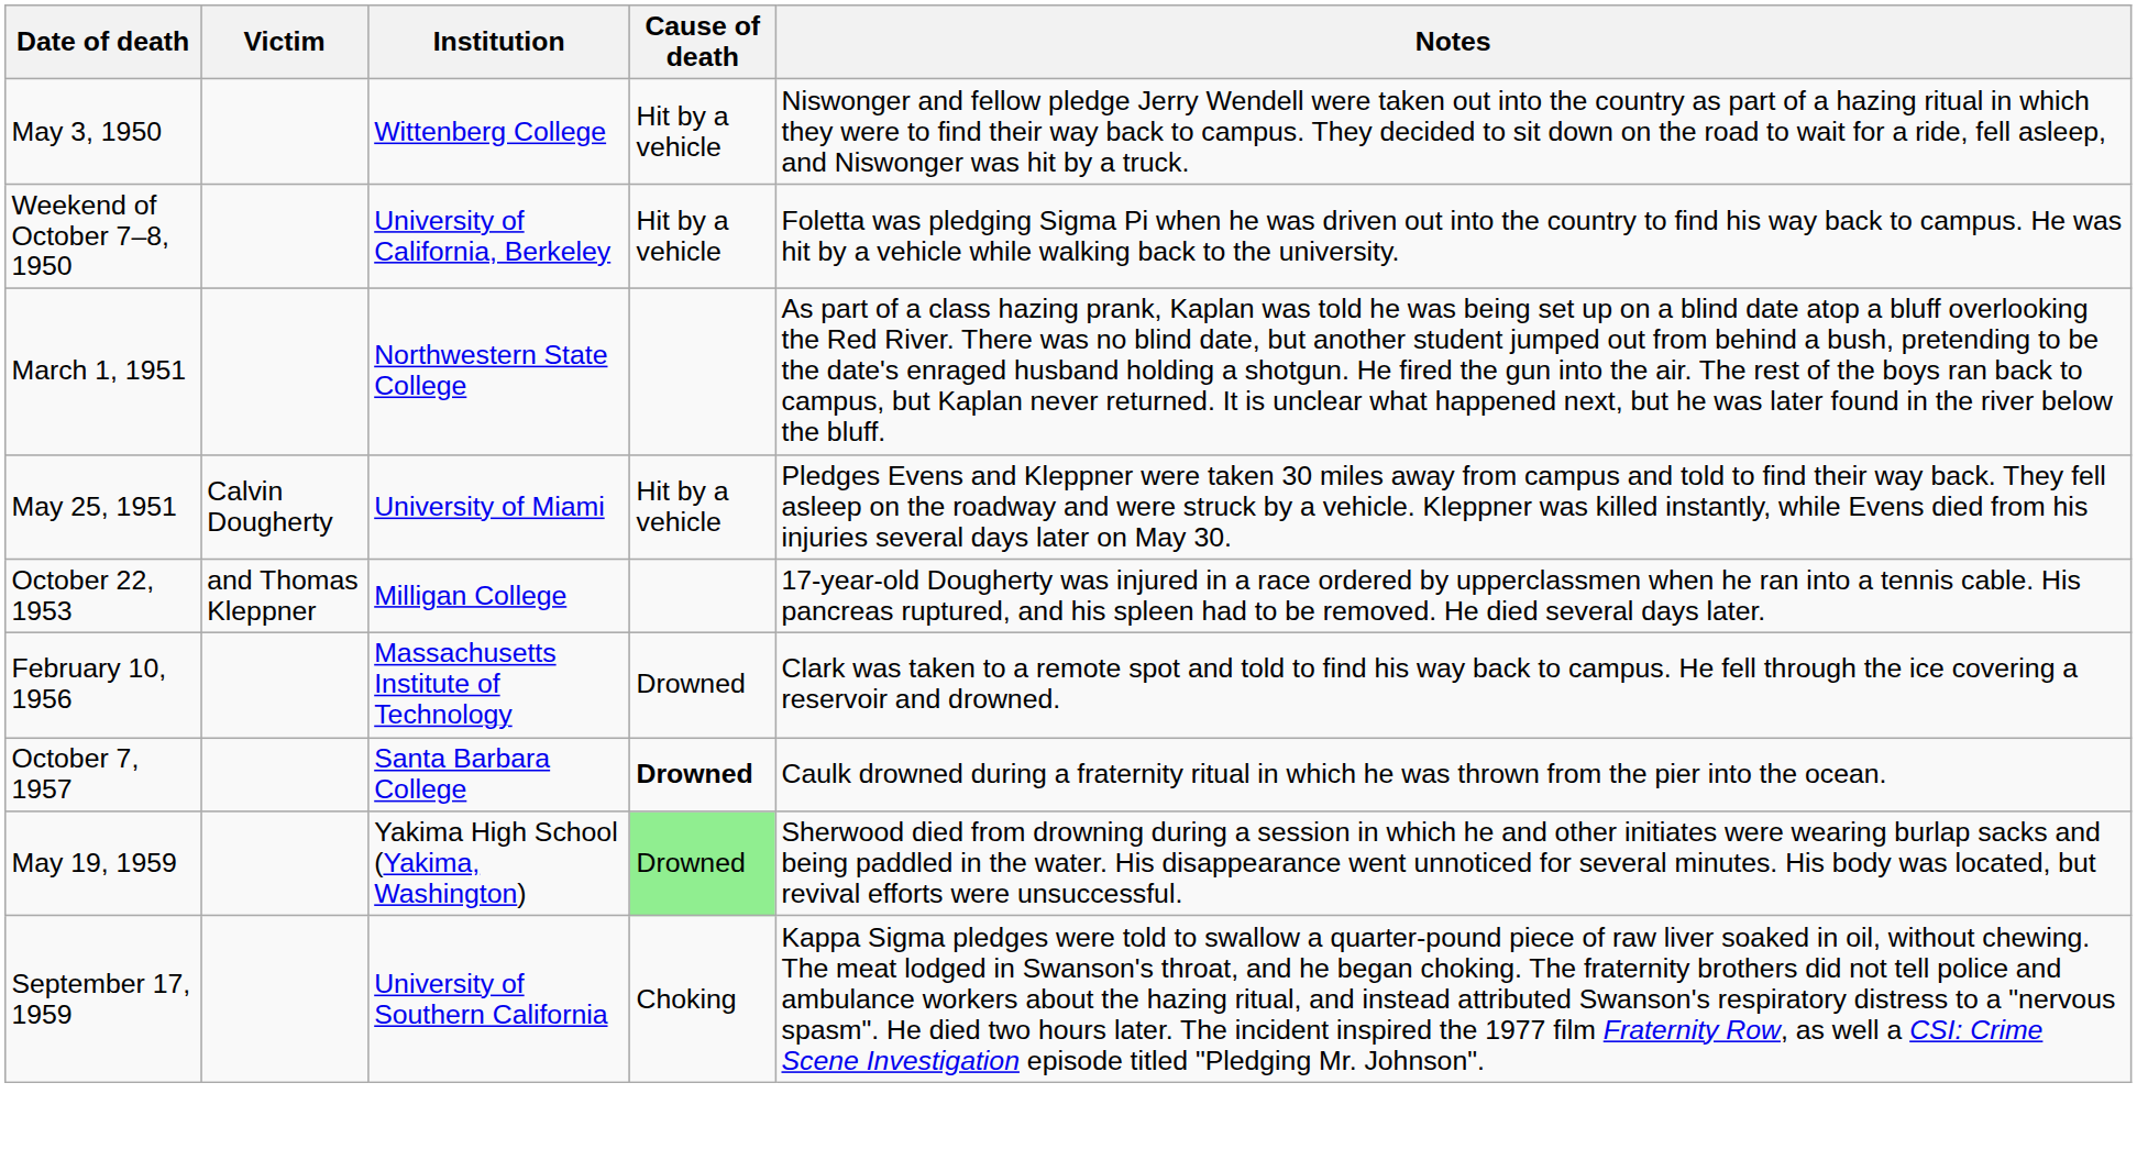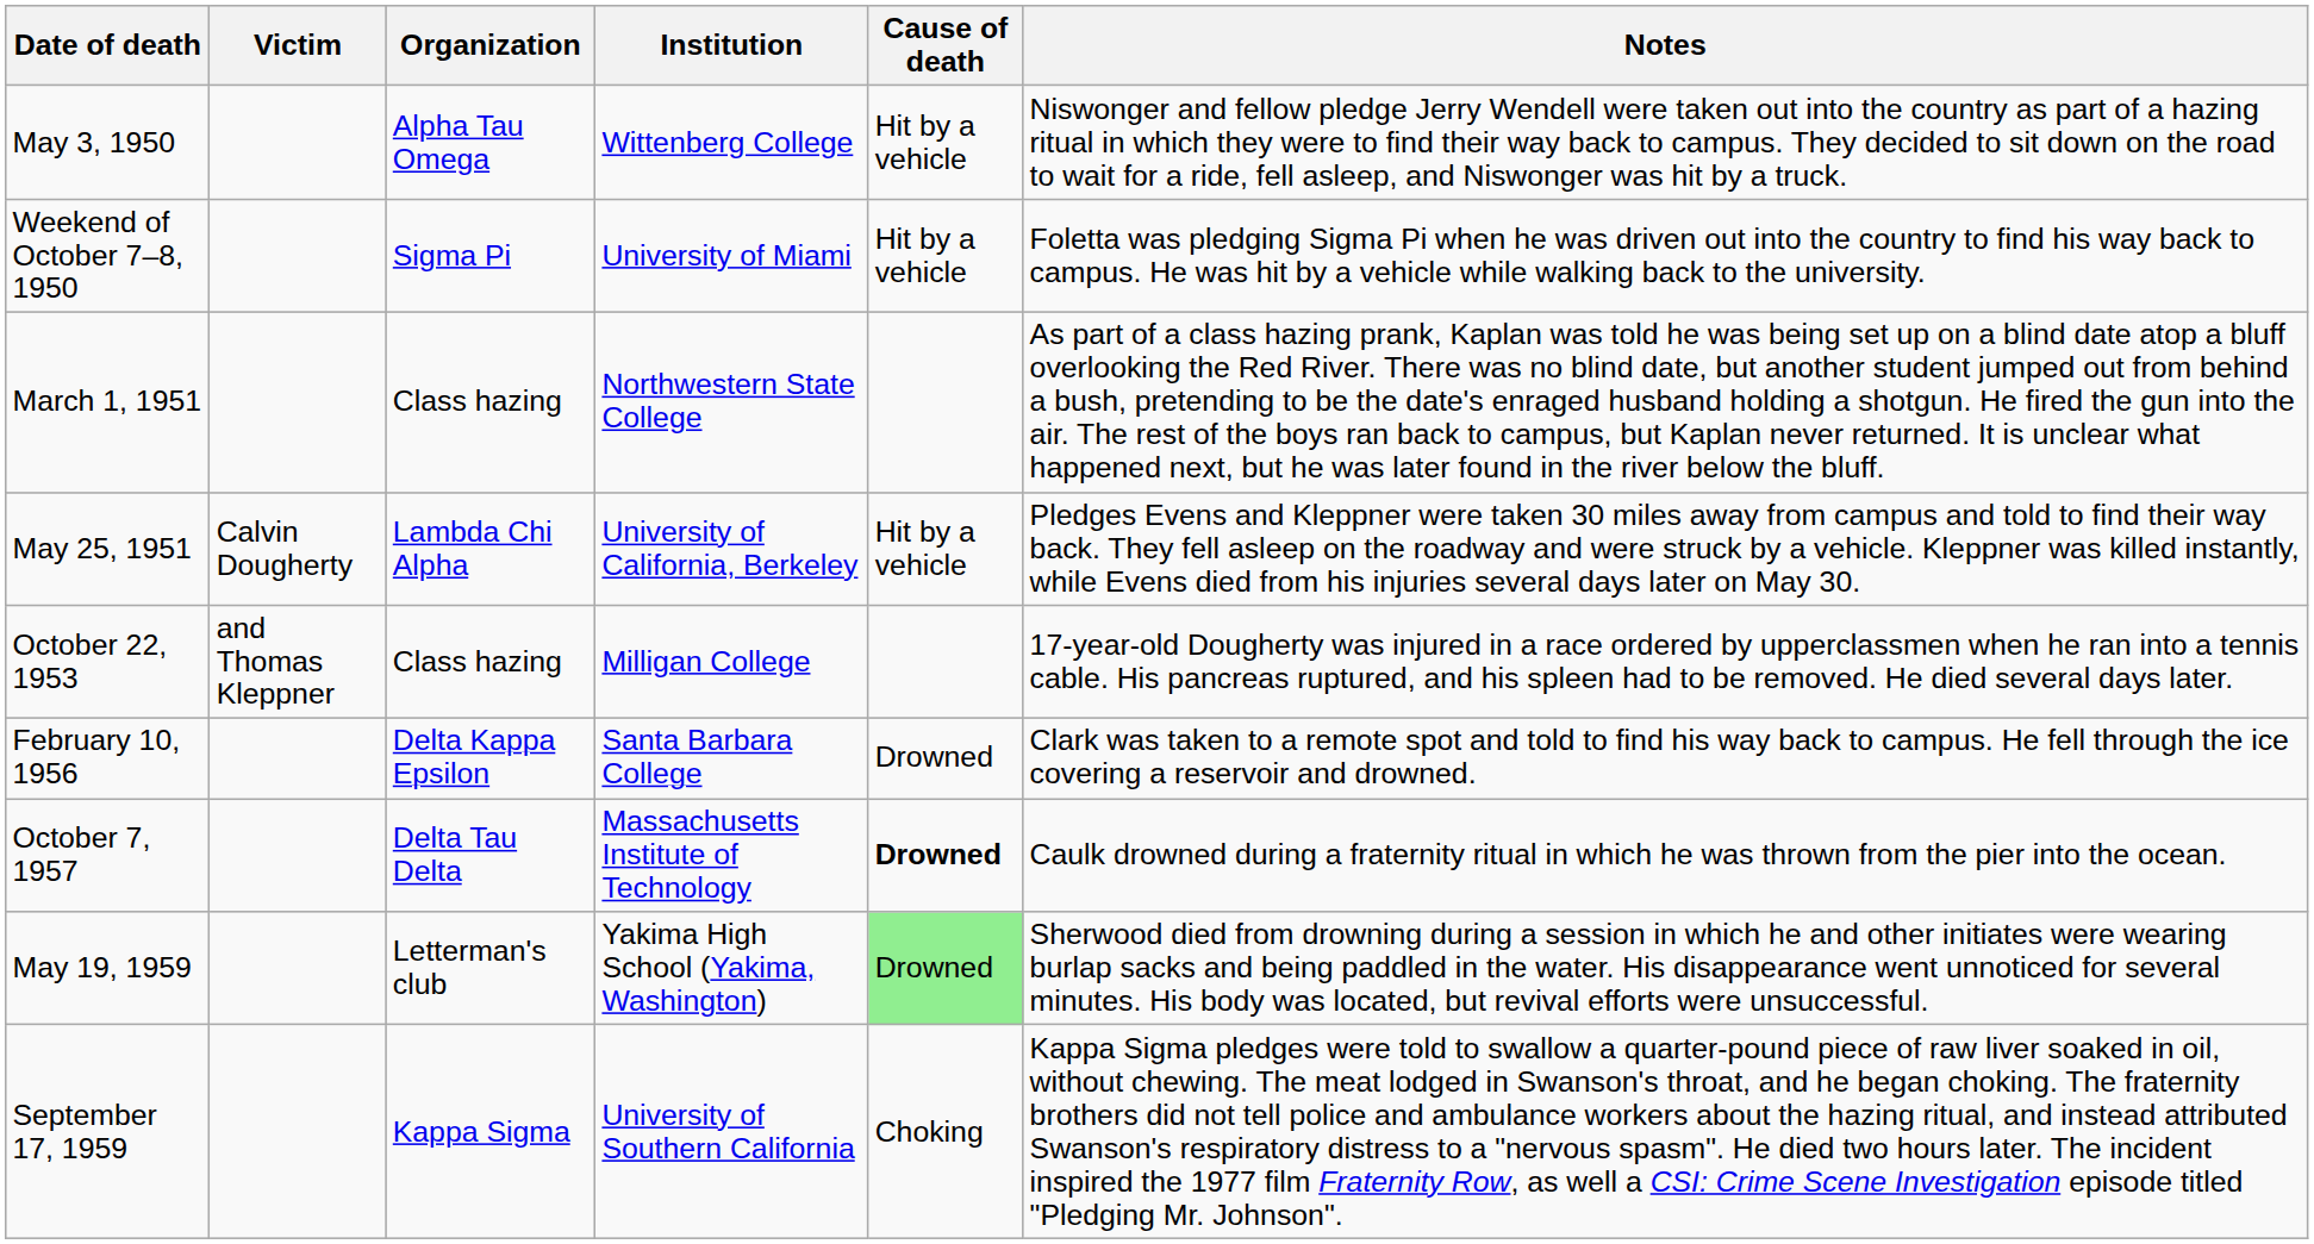+ column: Organization | Alpha Tau Omega | Sigma Pi | Class hazing | Lambda Chi Alpha | Class hazing | Delta Kappa Epsilon | Delta Tau Delta | Letterman's club | Kappa Sigma
Weekend of October 7–8, 1950 | Institution: University of California, Berkeley -> University of Miami
May 25, 1951 | Institution: University of Miami -> University of California, Berkeley
February 10, 1956 | Institution: Massachusetts Institute of Technology -> Santa Barbara College
October 7, 1957 | Institution: Santa Barbara College -> Massachusetts Institute of Technology
